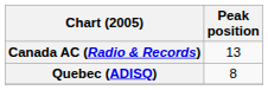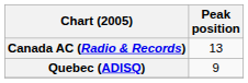Quebec (ADISQ) | Peak position: 8 -> 9
